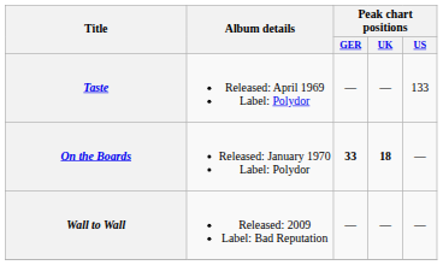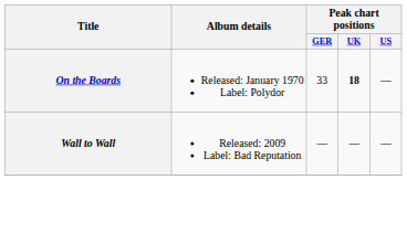- row: Taste | Released: April 1969 Label: Polydor | — | — | 133
On the Boards | Peak chart positions / GER: bold -> normal
